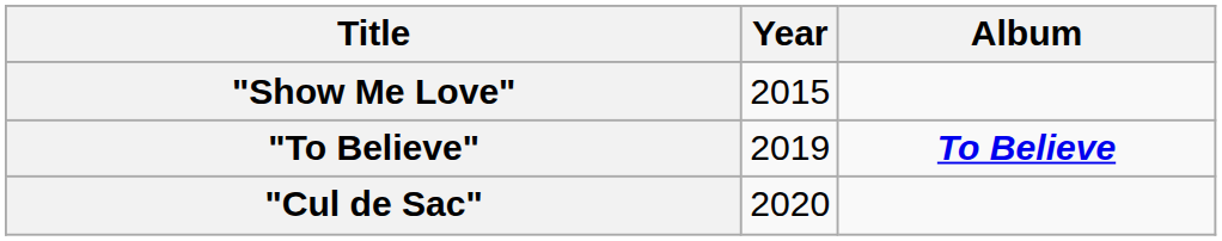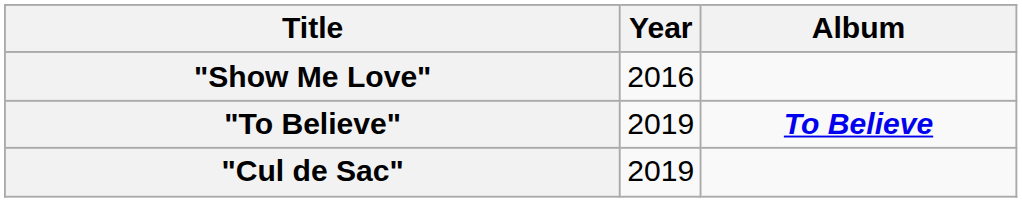"Show Me Love" | Year: 2015 -> 2016
"Cul de Sac" | Year: 2020 -> 2019
